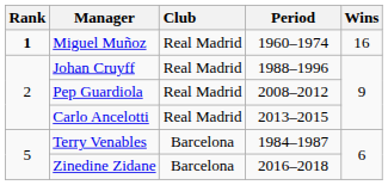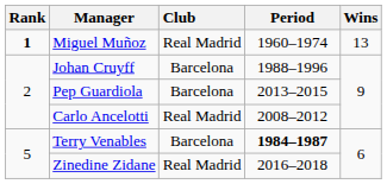Miguel Muñoz | Wins: 16 -> 13
Johan Cruyff | Club: Real Madrid -> Barcelona
Pep Guardiola | Club: Real Madrid -> Barcelona
Pep Guardiola | Period: 2008–2012 -> 2013–2015
Carlo Ancelotti | Period: 2013–2015 -> 2008–2012
Terry Venables | Period: normal -> bold
Zinedine Zidane | Club: Barcelona -> Real Madrid
